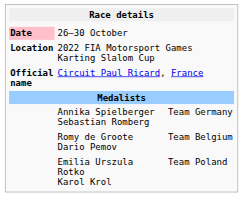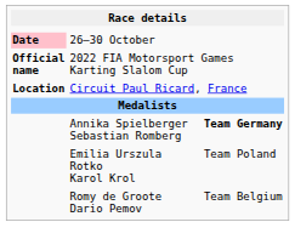2022 FIA Motorsport Games Karting Slalom Cup | column 1: Location -> Official name
Circuit Paul Ricard, France | column 1: Official name -> Location
Annika Spielberger Sebastian Romberg | column 3: normal -> bold
rows swapped: Romy de Groote Dario Pemov <-> Emilia Urszula Rotko Karol Krol
